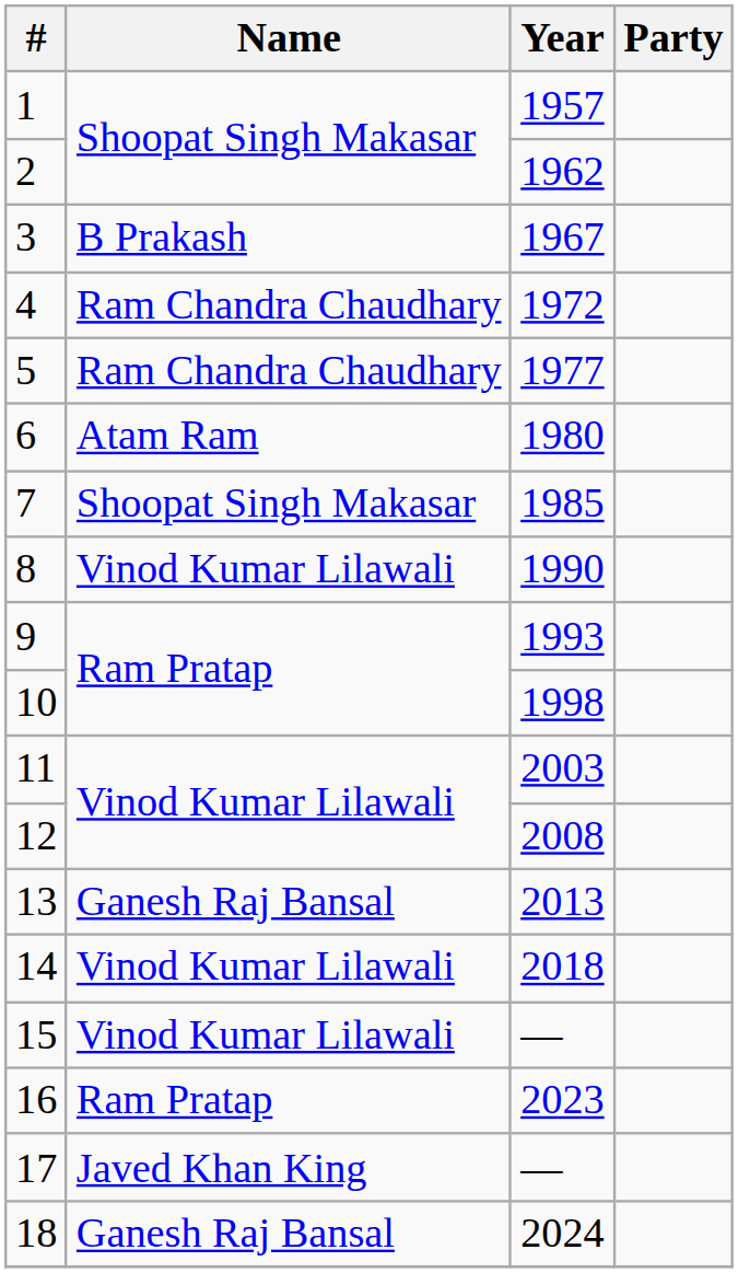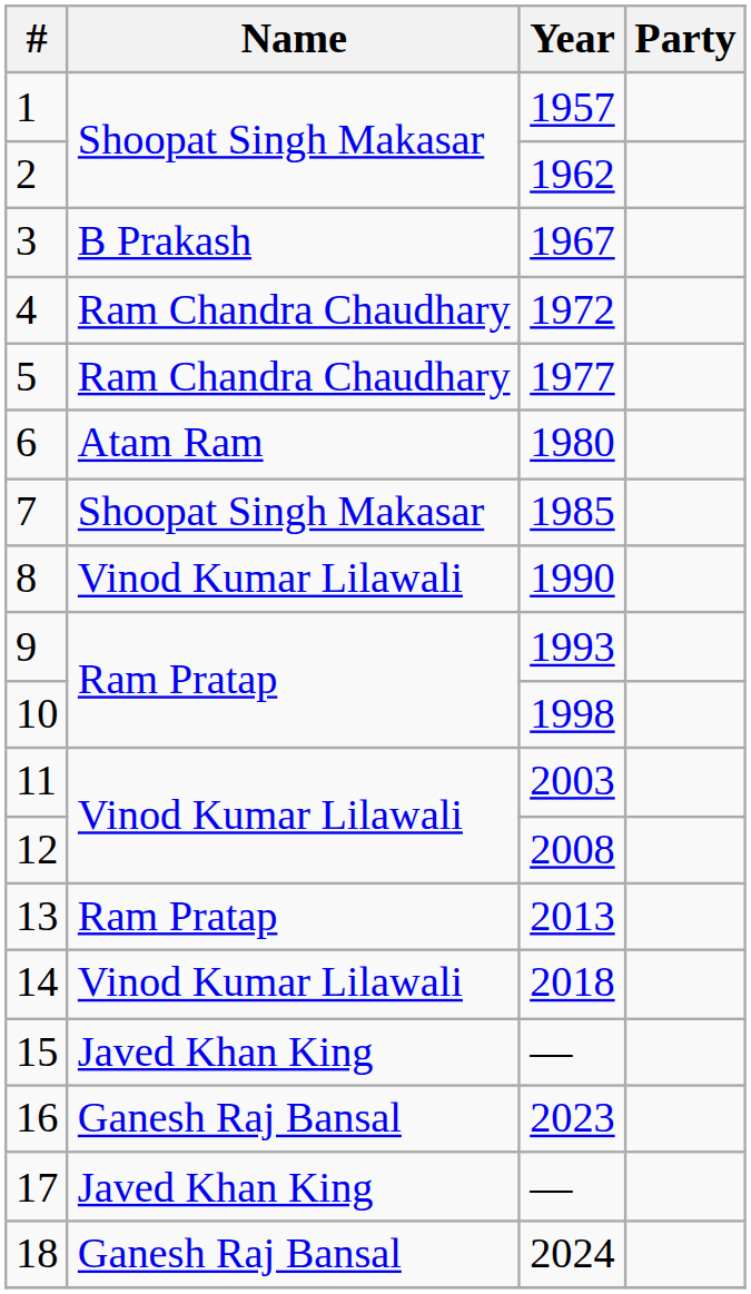13 | Name: Ganesh Raj Bansal -> Ram Pratap
15 | Name: Vinod Kumar Lilawali -> Javed Khan King
16 | Name: Ram Pratap -> Ganesh Raj Bansal
